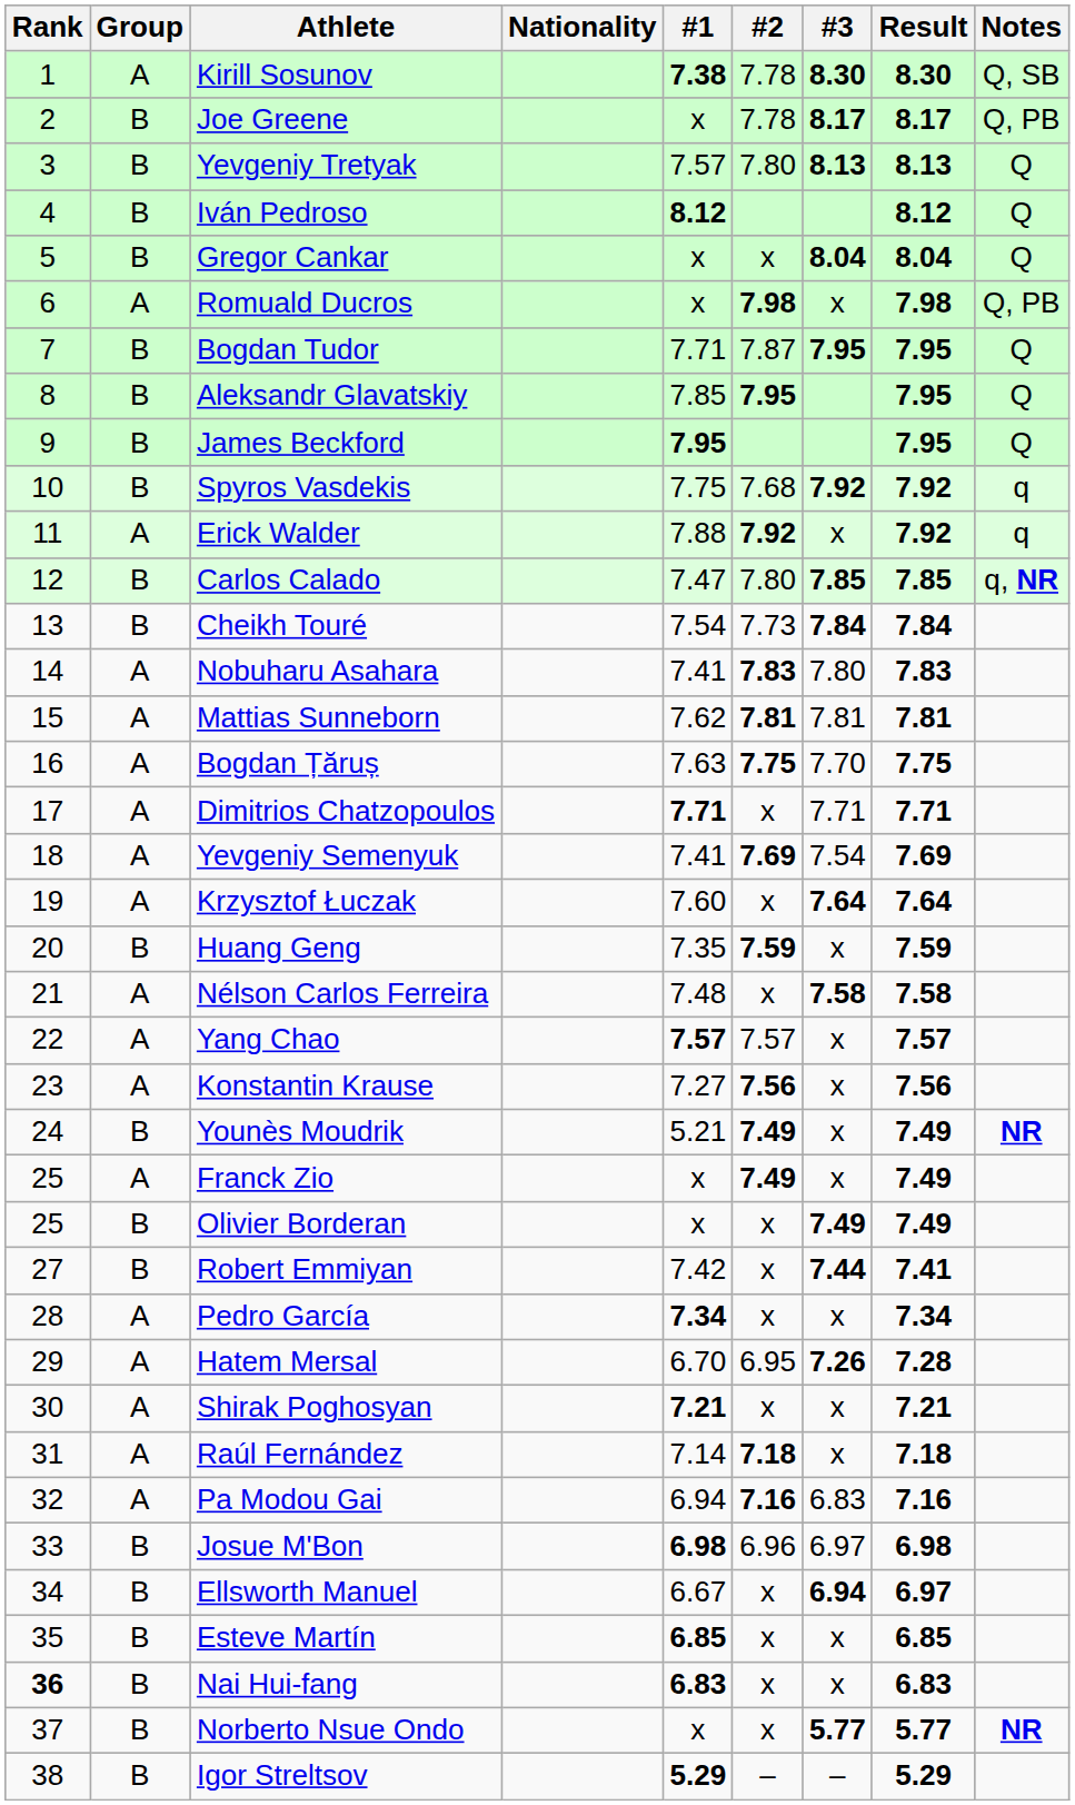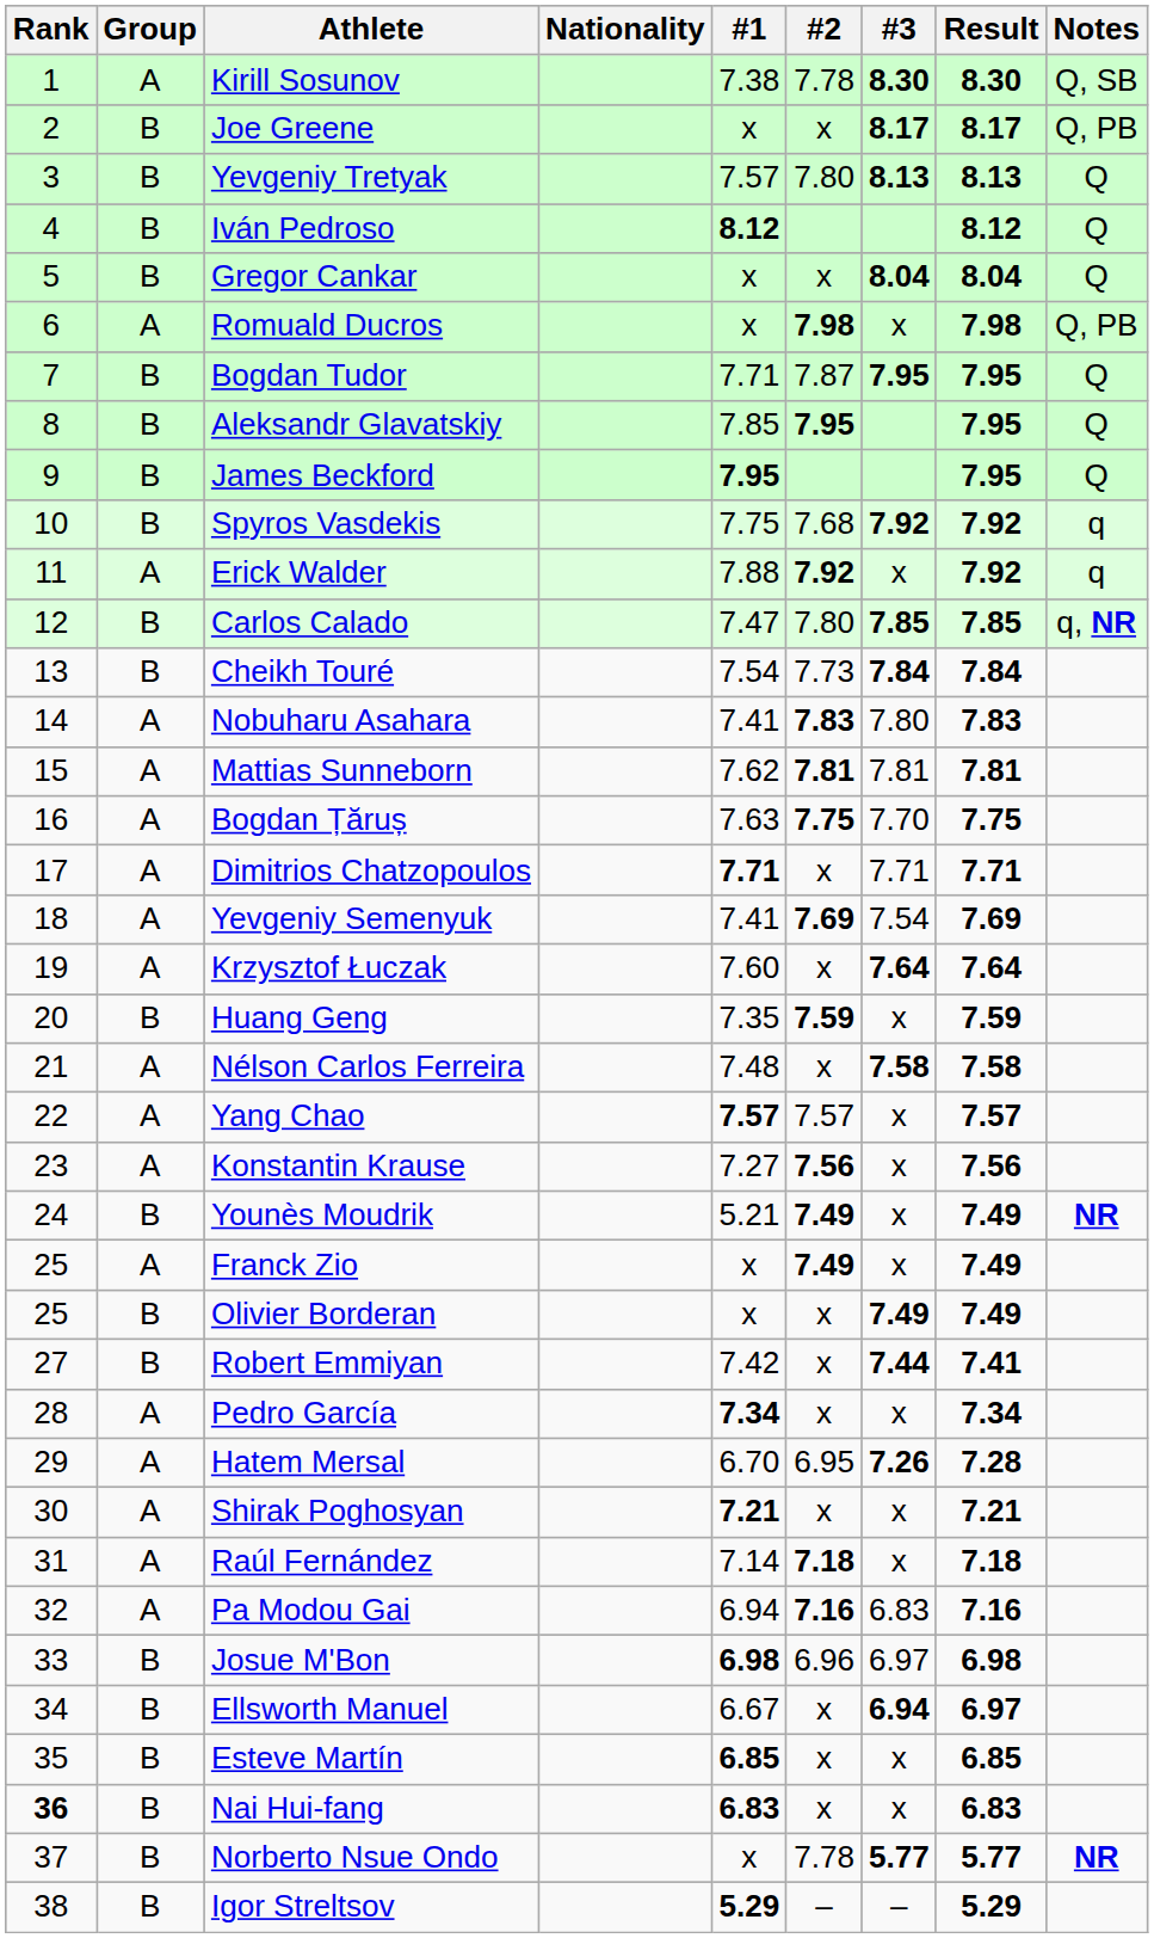Kirill Sosunov | #1: bold -> normal
Joe Greene | #2: 7.78 -> x
Norberto Nsue Ondo | #2: x -> 7.78
